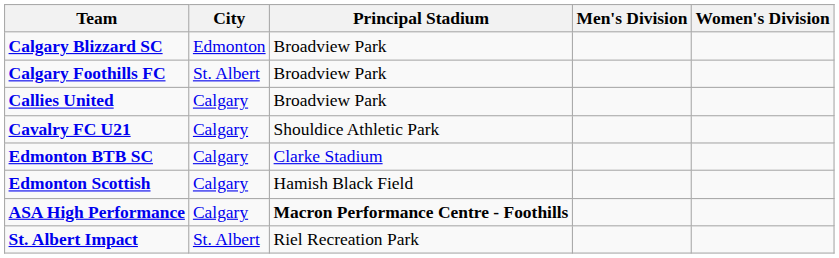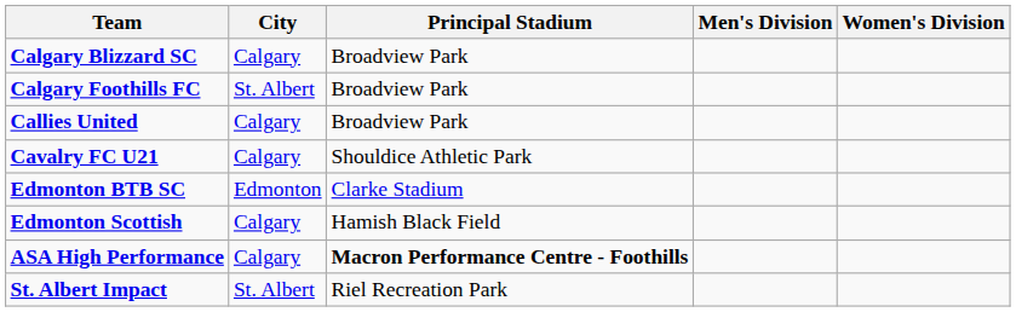Calgary Blizzard SC | City: Edmonton -> Calgary
Edmonton BTB SC | City: Calgary -> Edmonton
